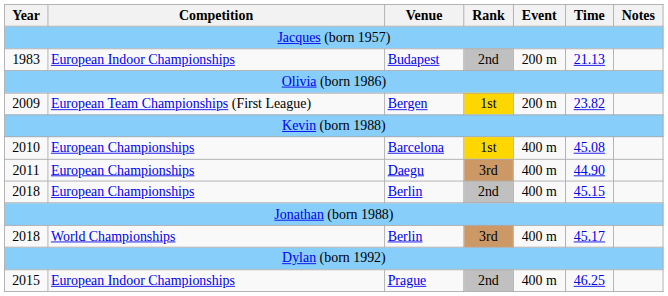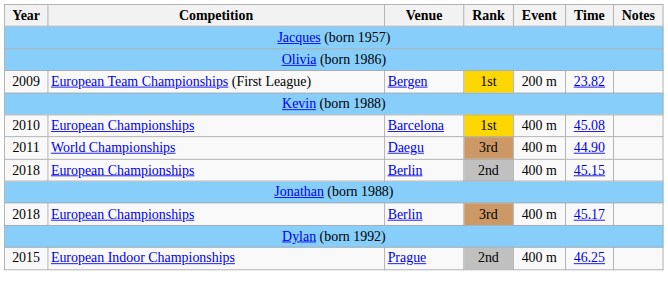- row: 1983 | European Indoor Championships | Budapest | 2nd | 200 m | 21.13
Daegu | Competition: European Championships -> World Championships
Berlin / 3rd | Competition: World Championships -> European Championships
